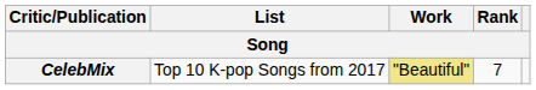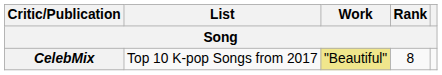CelebMix | Rank: 7 -> 8
